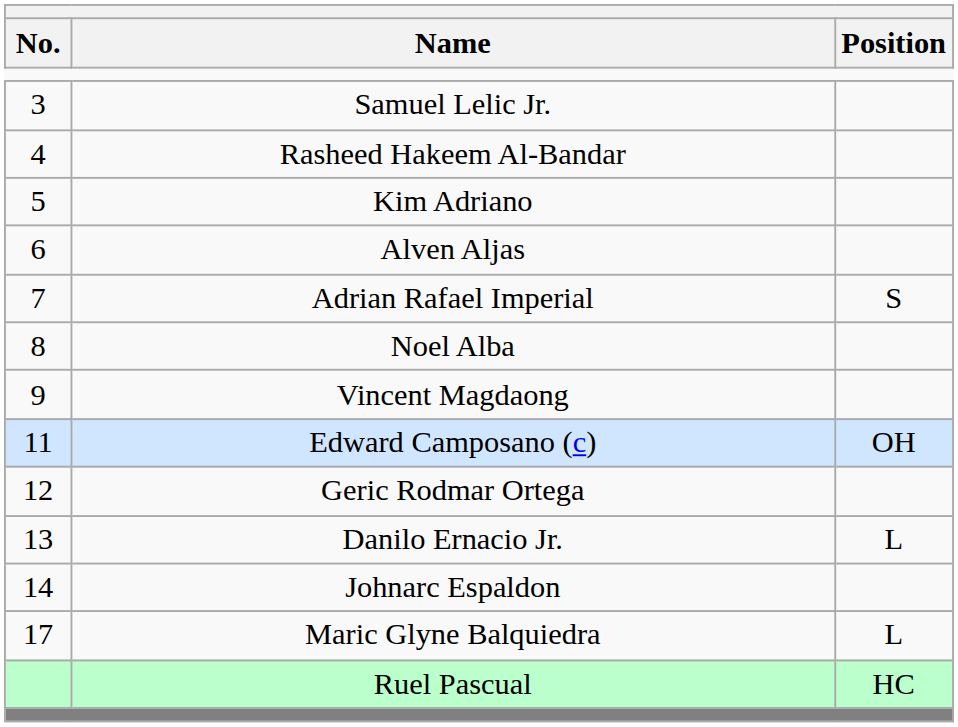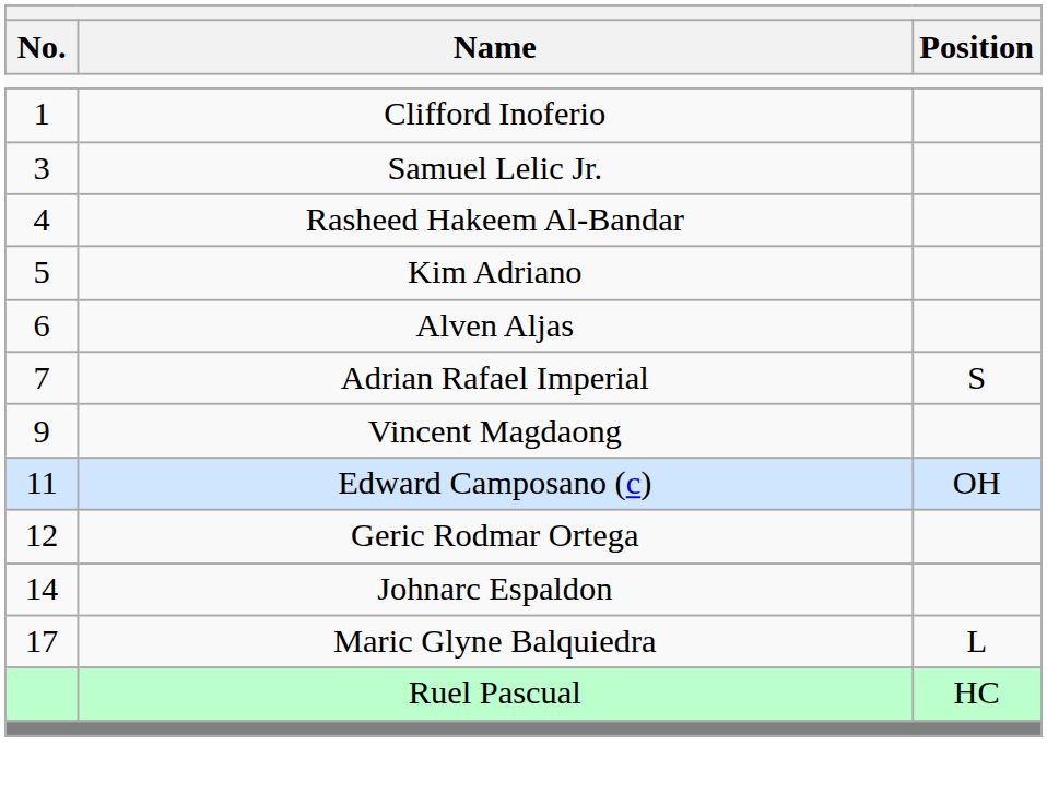+ row: 1 | Clifford Inoferio
- row: 8 | Noel Alba
- row: 13 | Danilo Ernacio Jr. | L
